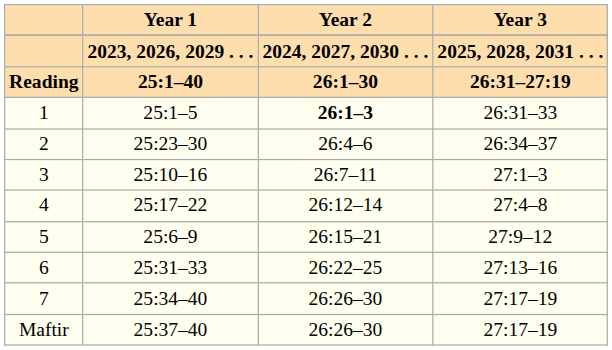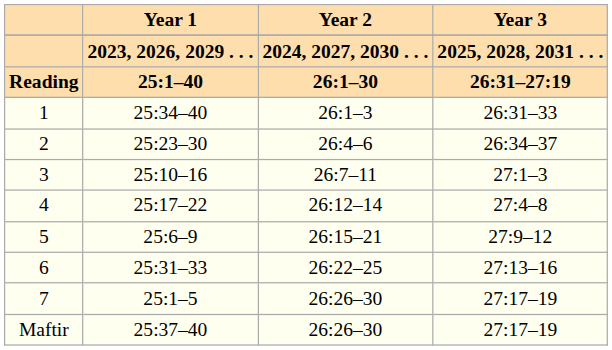1 | Year 1: 25:1–5 -> 25:34–40
1 | Year 2: bold -> normal
7 | Year 1: 25:34–40 -> 25:1–5
